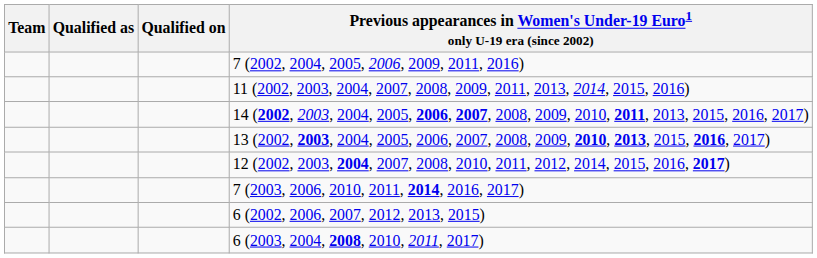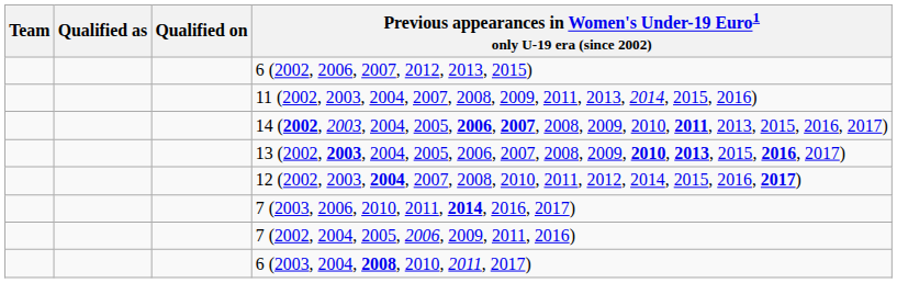rows swapped: 7 (2002, 2004, 2005, 2006, 2009, 2011, 2016) <-> 6 (2002, 2006, 2007, 2012, 2013, 2015)
